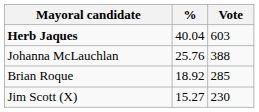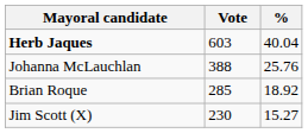columns swapped: Vote <-> %
